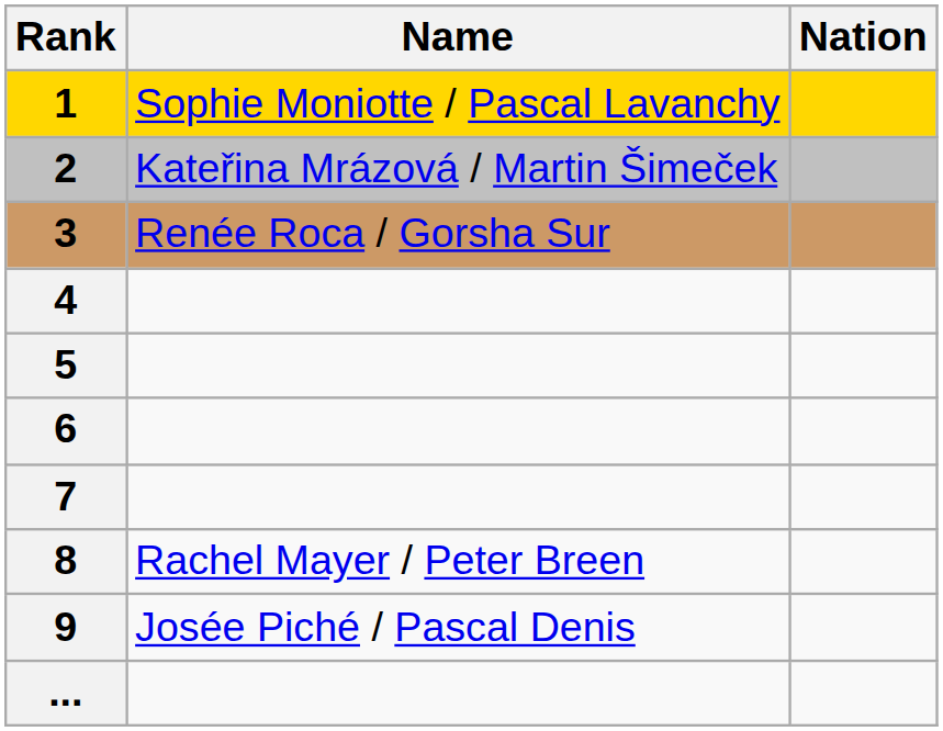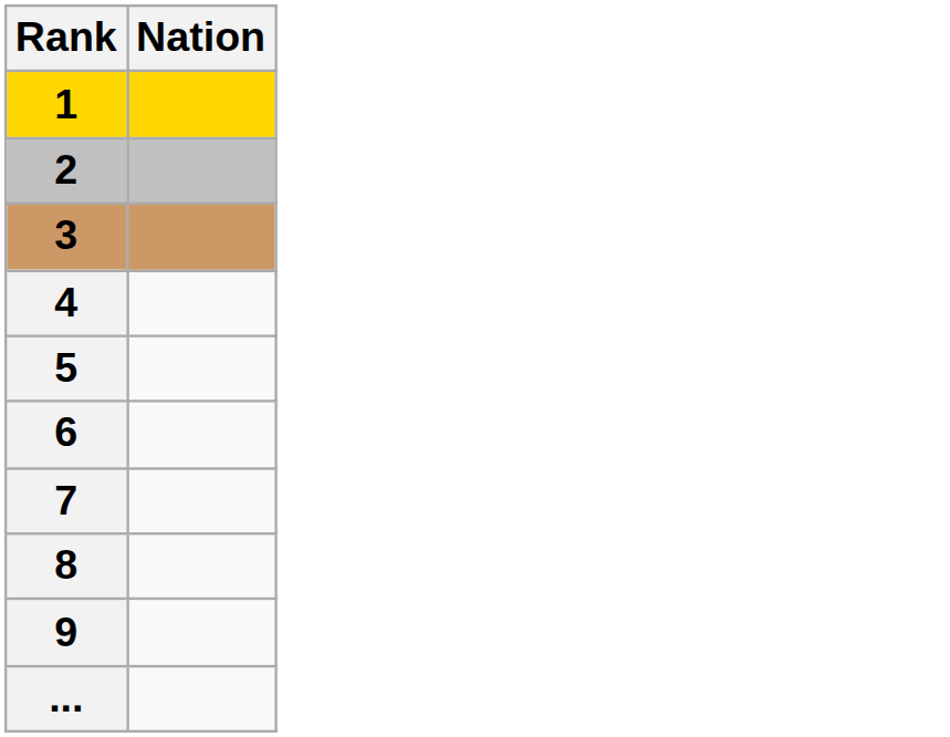- column: Name | Sophie Moniotte / Pascal Lavanchy | Kateřina Mrázová / Martin Šimeček | Renée Roca / Gorsha Sur | Rachel Mayer / Peter Breen | Josée Piché / Pascal Denis
